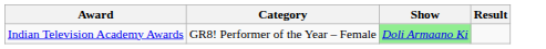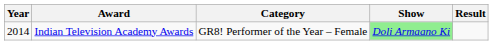+ column: Year | 2014
